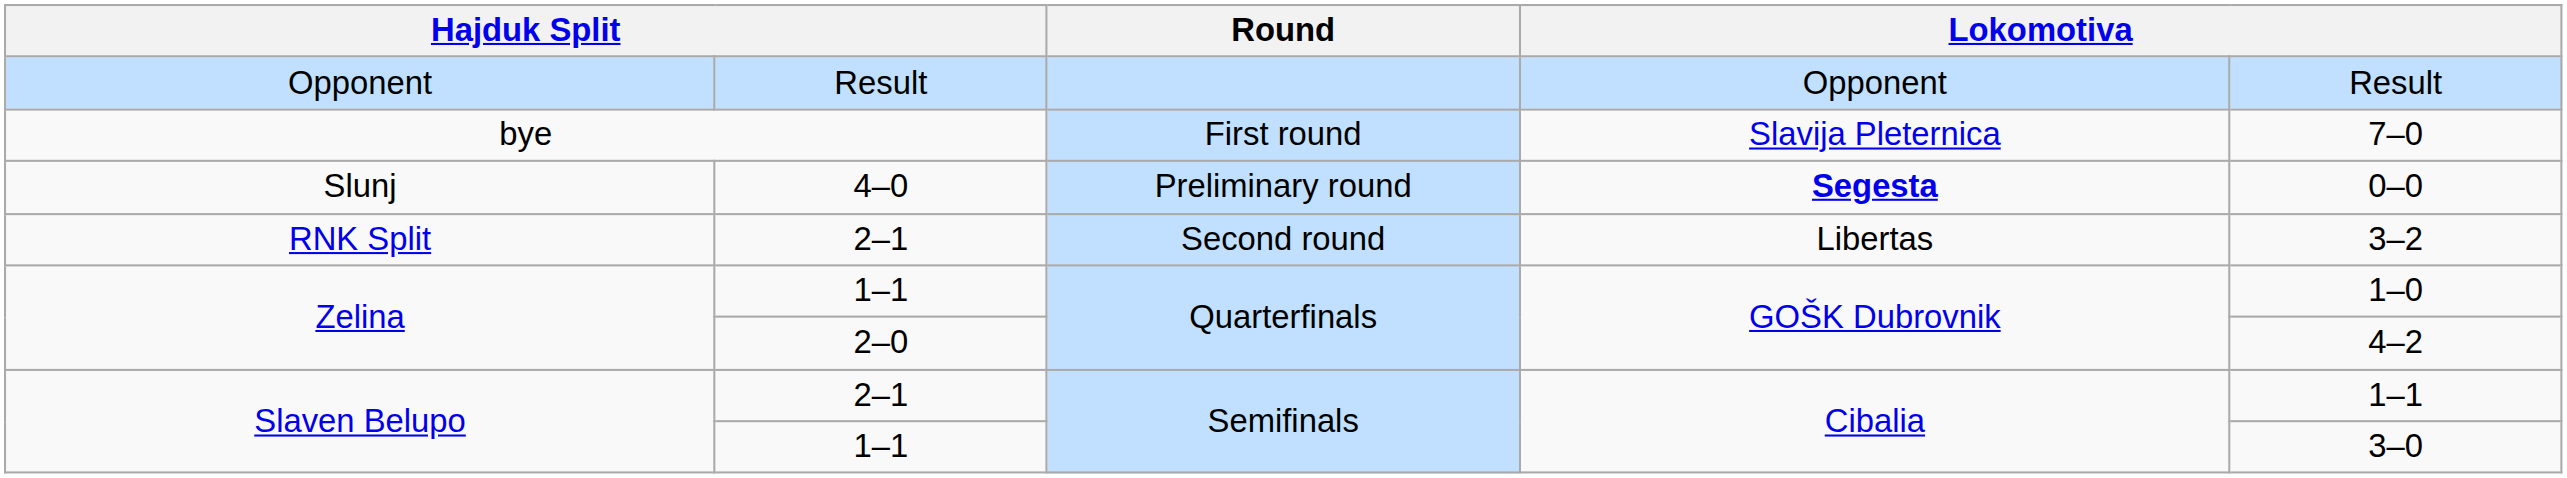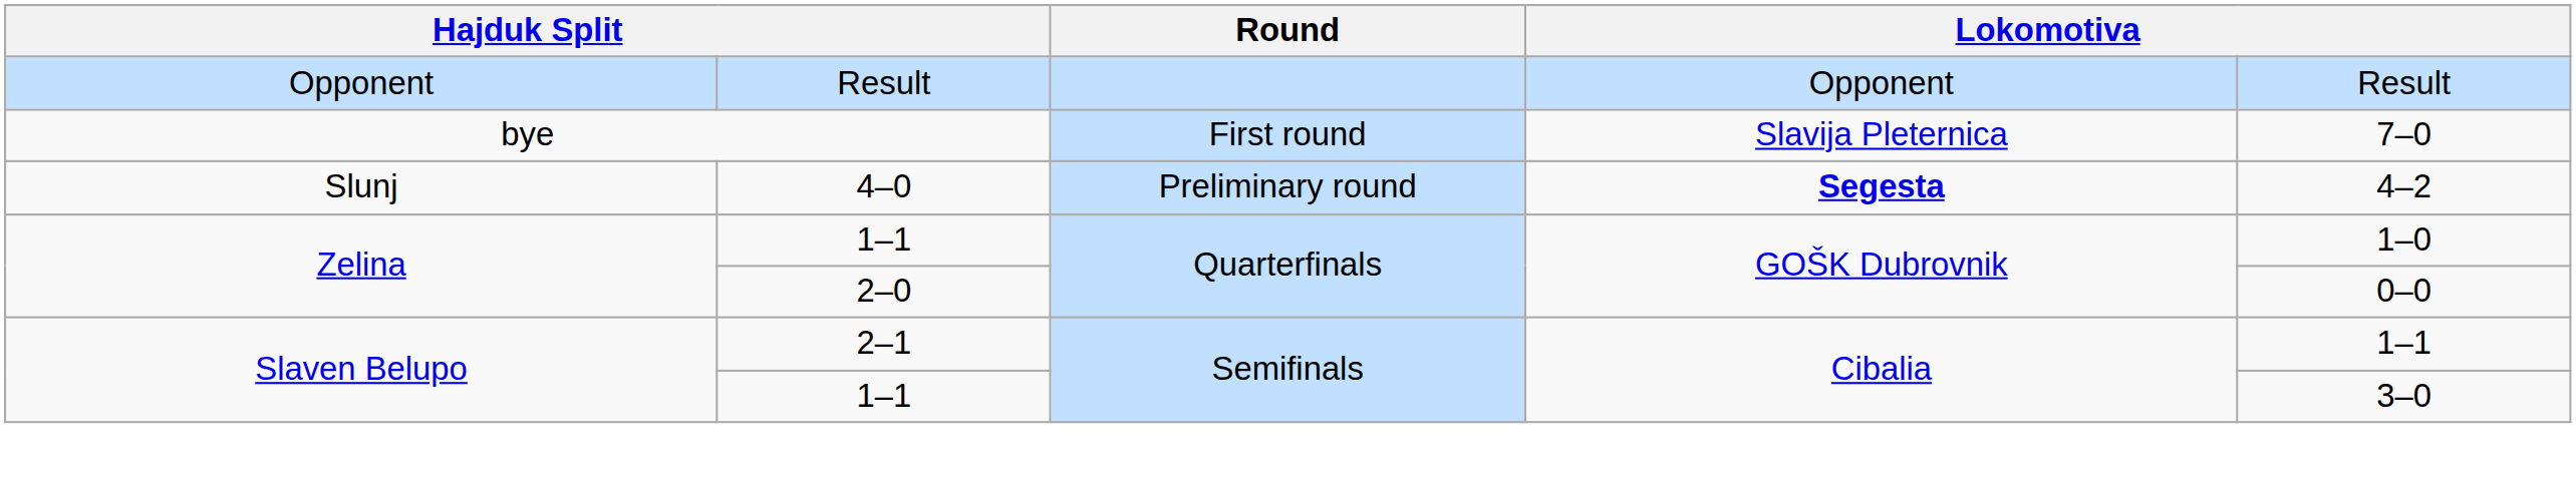Slunj | column 5: 0–0 -> 4–2
- row: RNK Split | 2–1 | Second round | Libertas | 3–2
Zelina / 2–0 | column 5: 4–2 -> 0–0
